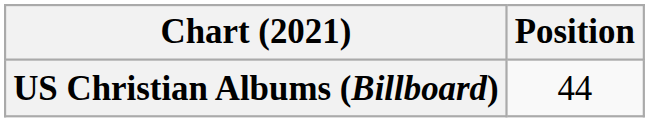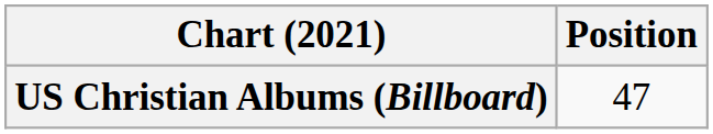US Christian Albums (Billboard) | Position: 44 -> 47
